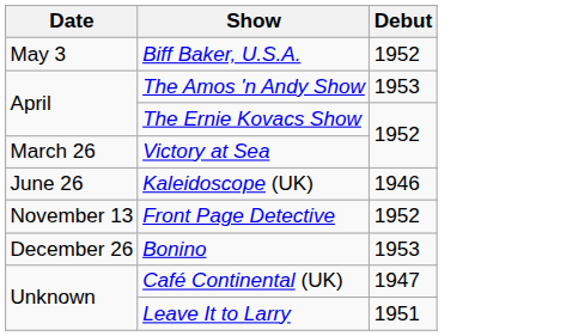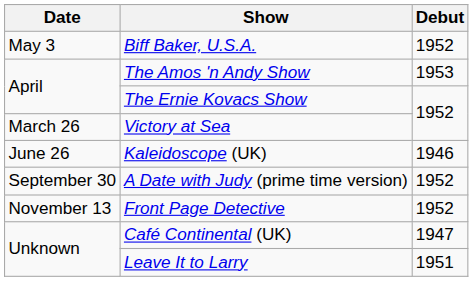+ row: September 30 | A Date with Judy (prime time version) | 1952
- row: December 26 | Bonino | 1953
